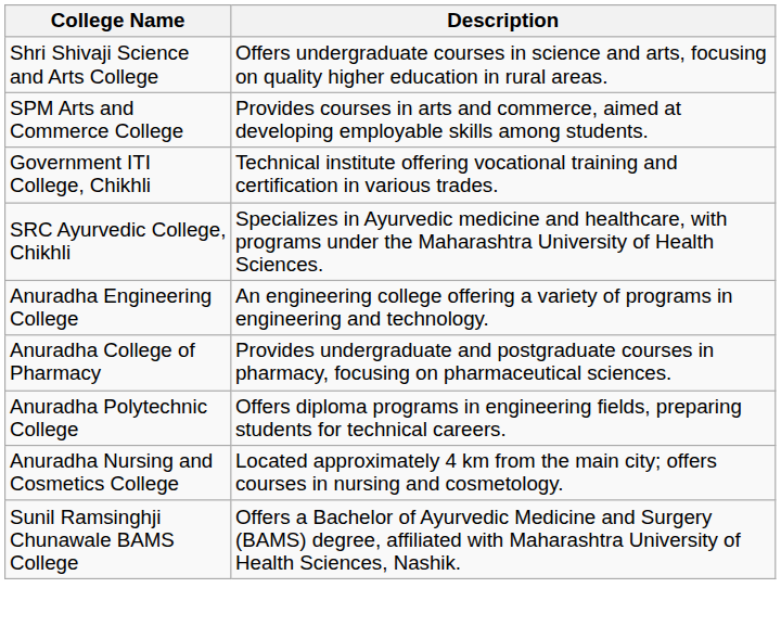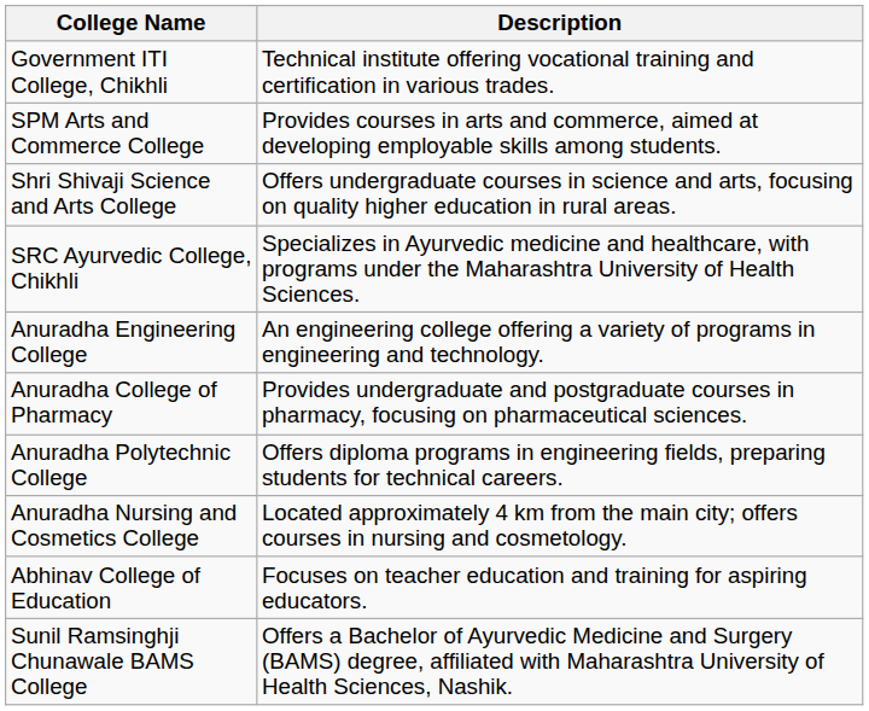rows swapped: Shri Shivaji Science and Arts College <-> Government ITI College, Chikhli
+ row: Abhinav College of Education | Focuses on teacher education and training for aspiring educators.
